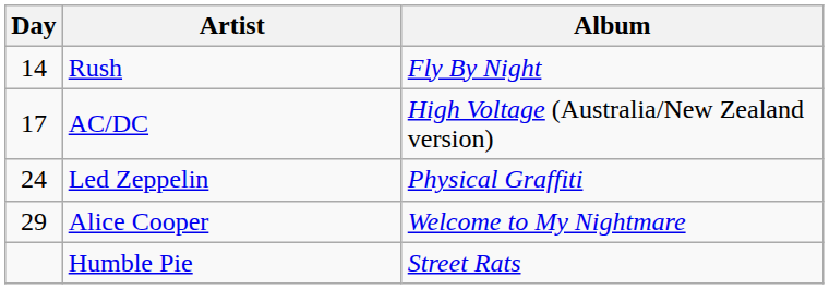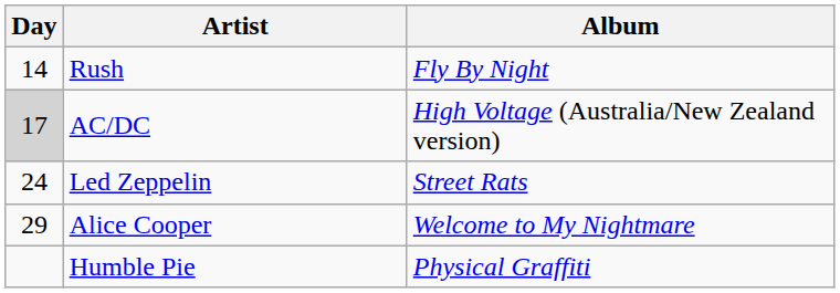AC/DC | Day: no background -> lightgrey background
Led Zeppelin | Album: Physical Graffiti -> Street Rats
Humble Pie | Album: Street Rats -> Physical Graffiti
